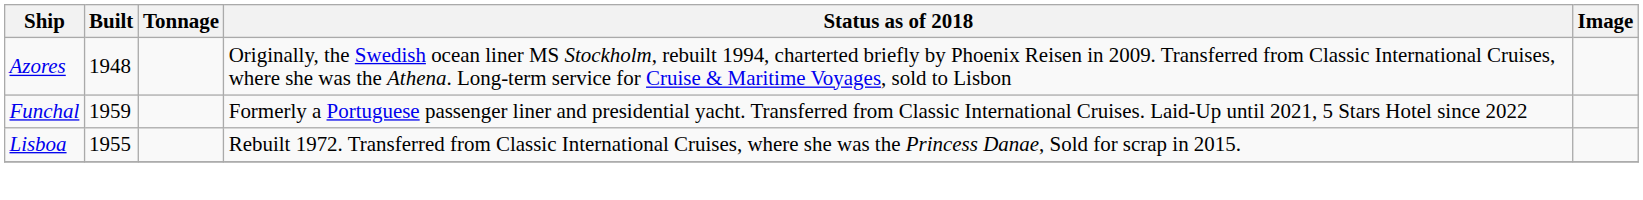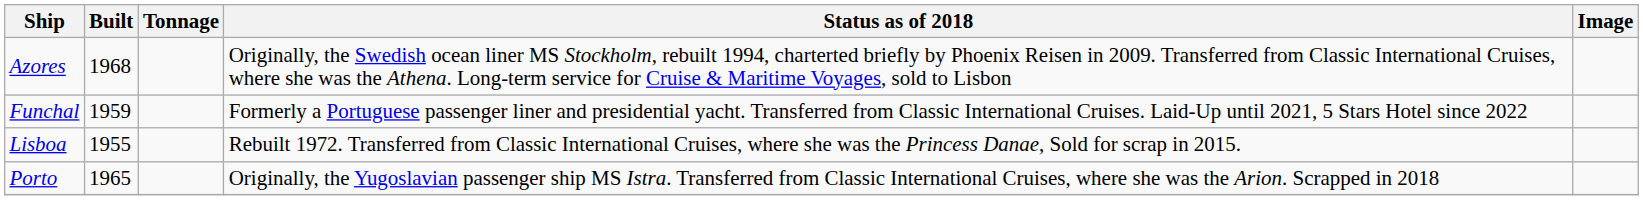Azores | Built: 1948 -> 1968
+ row: Porto | 1965 | Originally, the Yugoslavian passenger ship MS Istra. Transferred from Classic International Cruises, where she was the Arion. Scrapped in 2018
